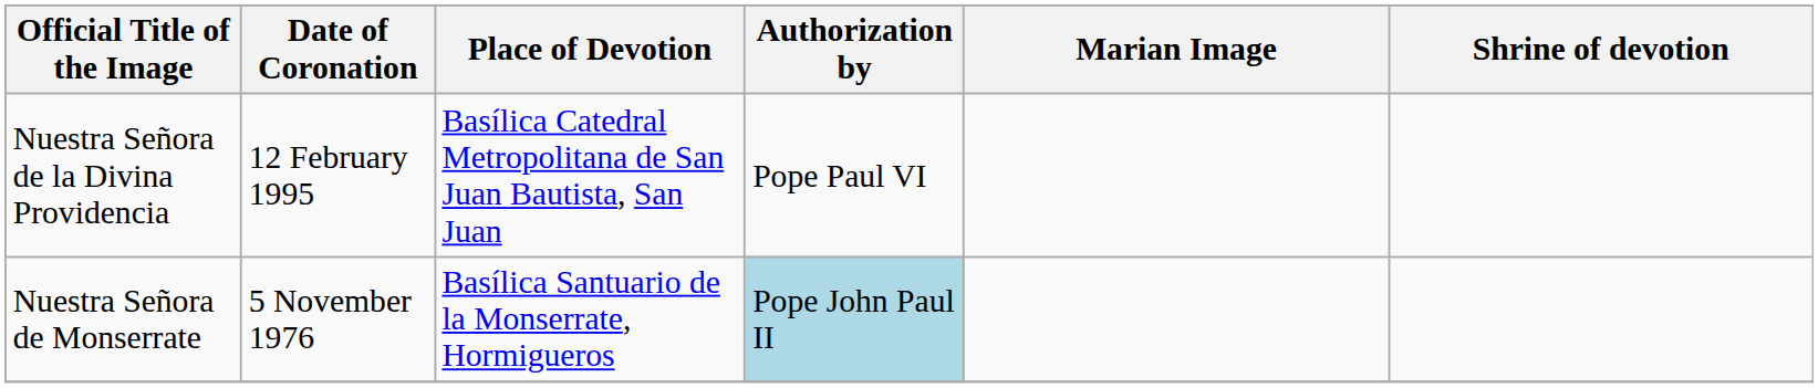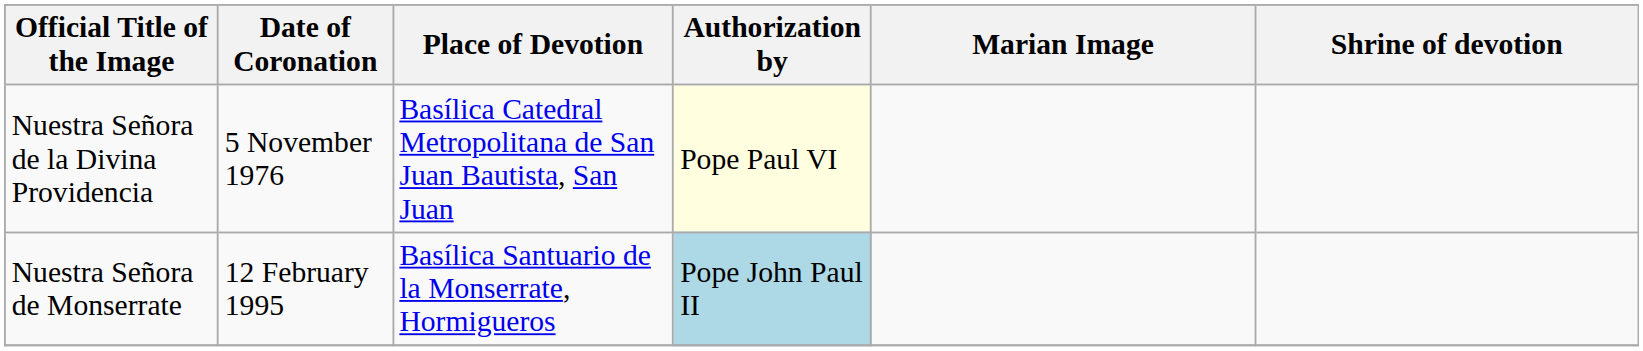Nuestra Señora de la Divina Providencia | Date of Coronation: 12 February 1995 -> 5 November 1976
Nuestra Señora de la Divina Providencia | Authorization by: no background -> lightyellow background
Nuestra Señora de Monserrate | Date of Coronation: 5 November 1976 -> 12 February 1995
